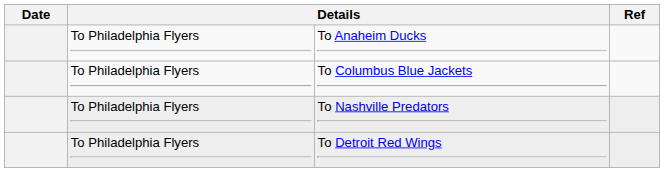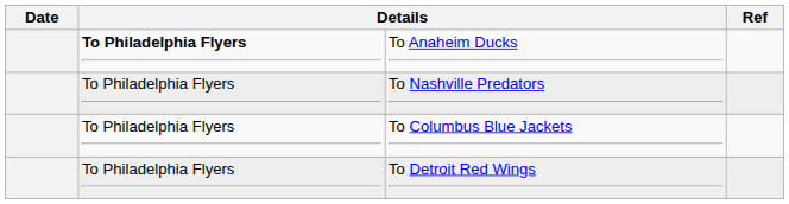To Anaheim Ducks | column 2: normal -> bold
rows swapped: To Nashville Predators <-> To Columbus Blue Jackets
